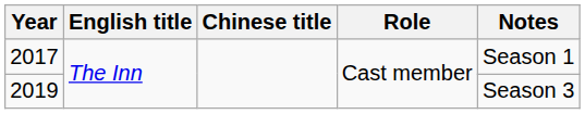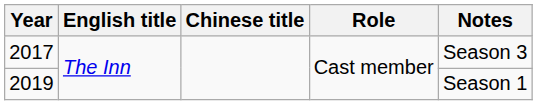2017 | Notes: Season 1 -> Season 3
2019 | Notes: Season 3 -> Season 1
